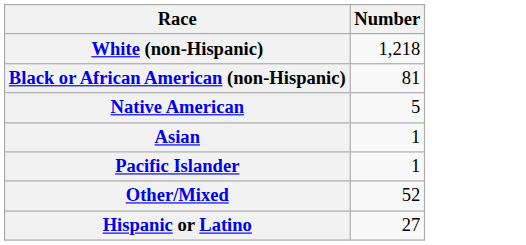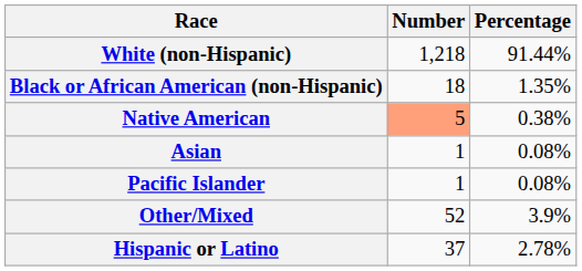+ column: Percentage | 91.44% | 1.35% | 0.38% | 0.08% | 0.08% | 3.9% | 2.78%
Black or African American (non-Hispanic) | Number: 81 -> 18
Native American | Number: no background -> lightsalmon background
Hispanic or Latino | Number: 27 -> 37
